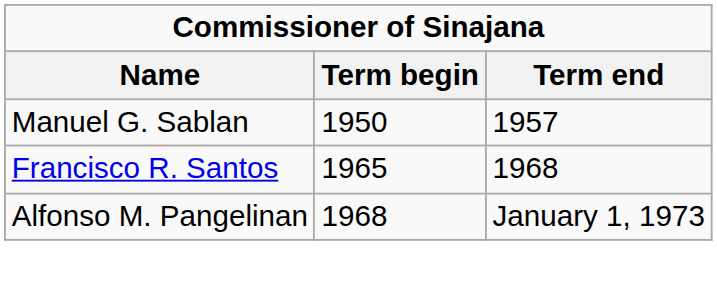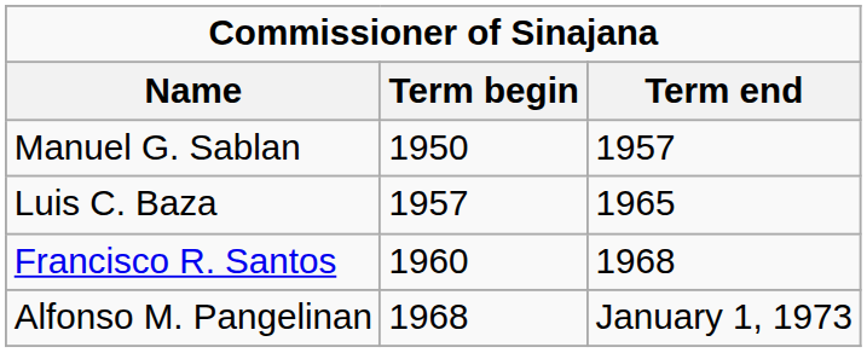+ row: Luis C. Baza | 1957 | 1965
Francisco R. Santos | Term begin: 1965 -> 1960
